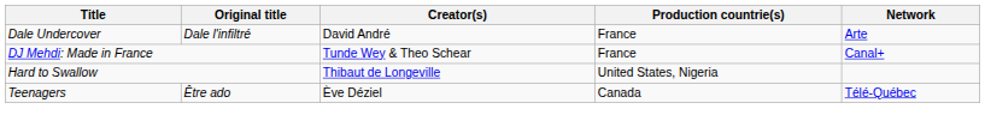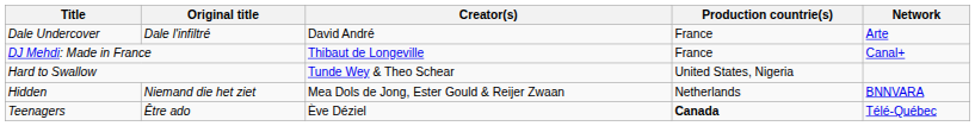DJ Mehdi: Made in France | Creator(s): Tunde Wey & Theo Schear -> Thibaut de Longeville
Hard to Swallow | Creator(s): Thibaut de Longeville -> Tunde Wey & Theo Schear
+ row: Hidden | Niemand die het ziet | Mea Dols de Jong, Ester Gould & Reijer Zwaan | Netherlands | BNNVARA
Teenagers | Production countrie(s): normal -> bold
